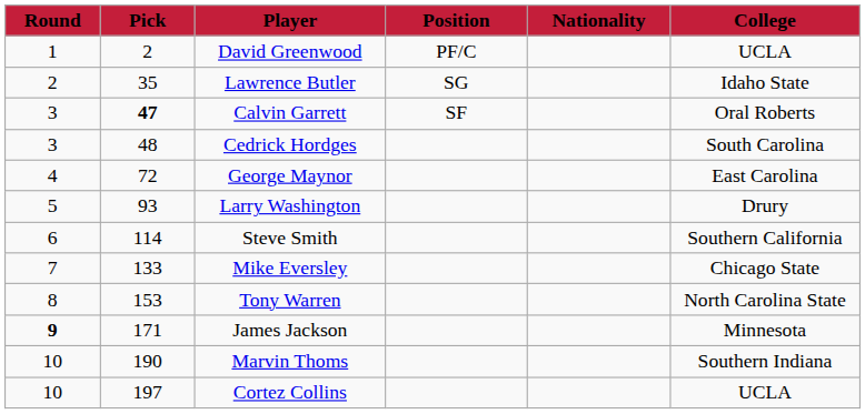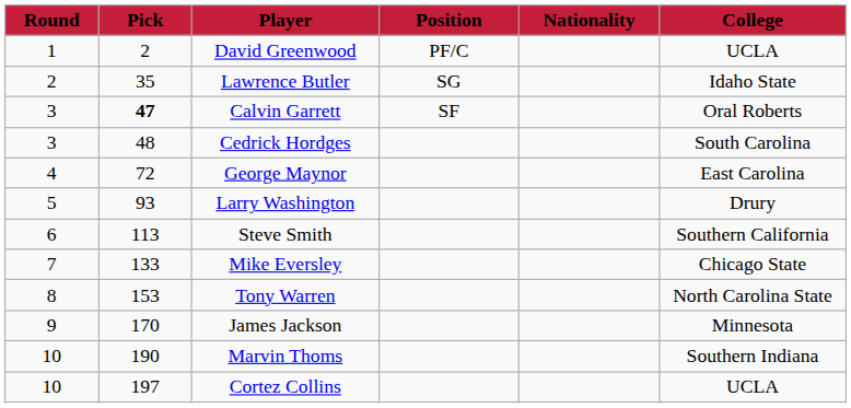Steve Smith | Pick: 114 -> 113
James Jackson | Round: bold -> normal
James Jackson | Pick: 171 -> 170
